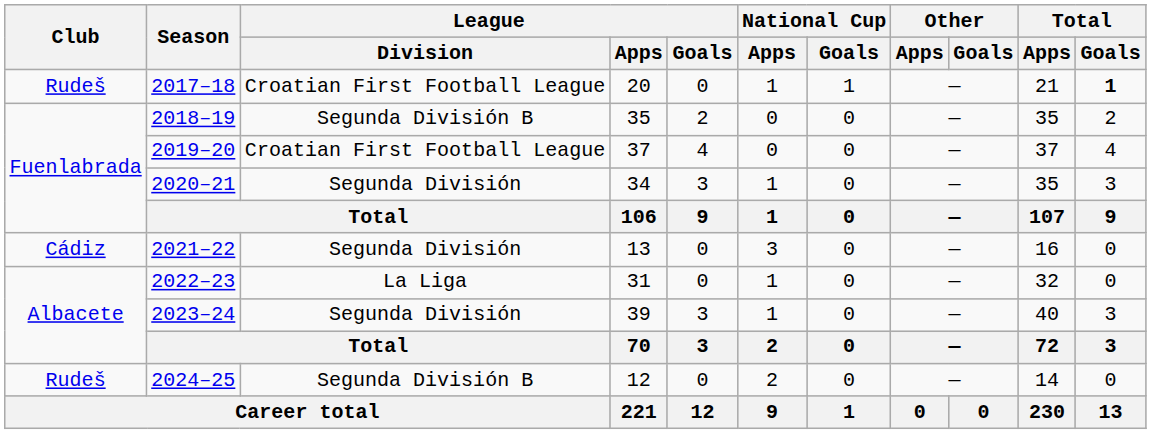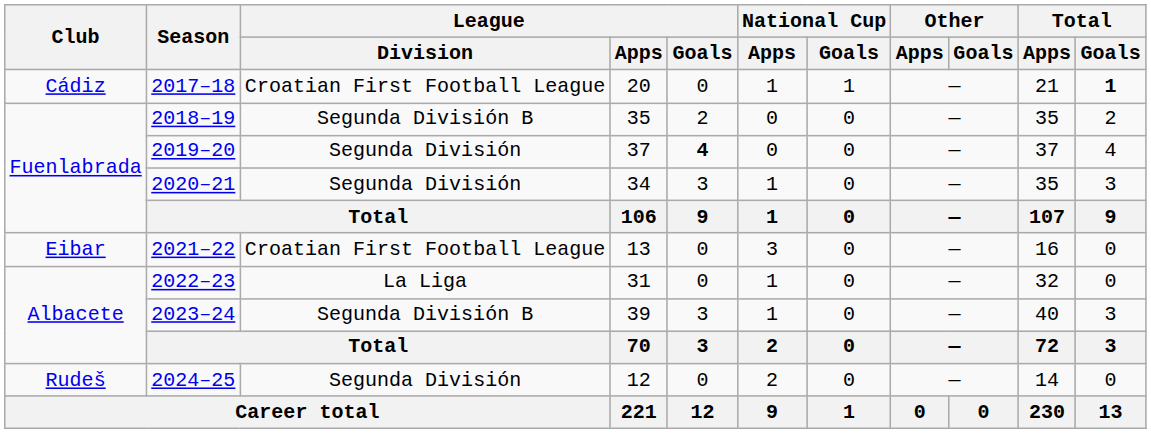2017–18 | Club: Rudeš -> Cádiz
2019–20 | League / Division: Croatian First Football League -> Segunda División
2019–20 | League / Goals: normal -> bold
2021–22 | Club: Cádiz -> Eibar
2021–22 | League / Division: Segunda División -> Croatian First Football League
2023–24 | League / Division: Segunda División -> Segunda División B
2024–25 | League / Division: Segunda División B -> Segunda División
